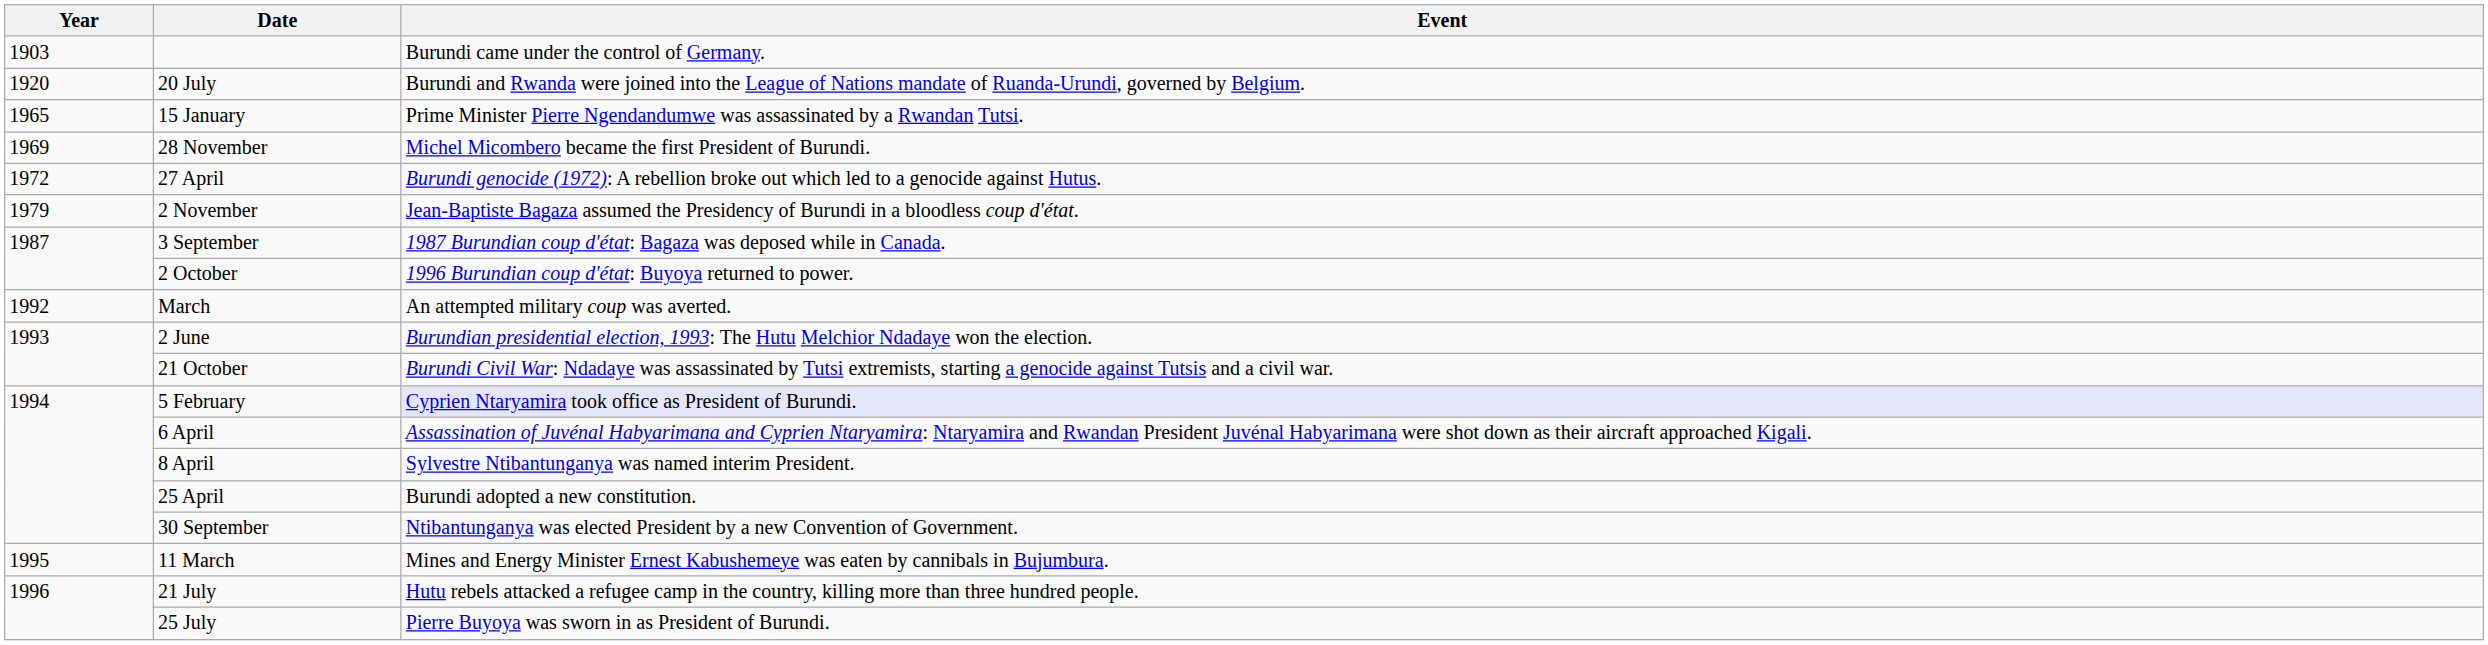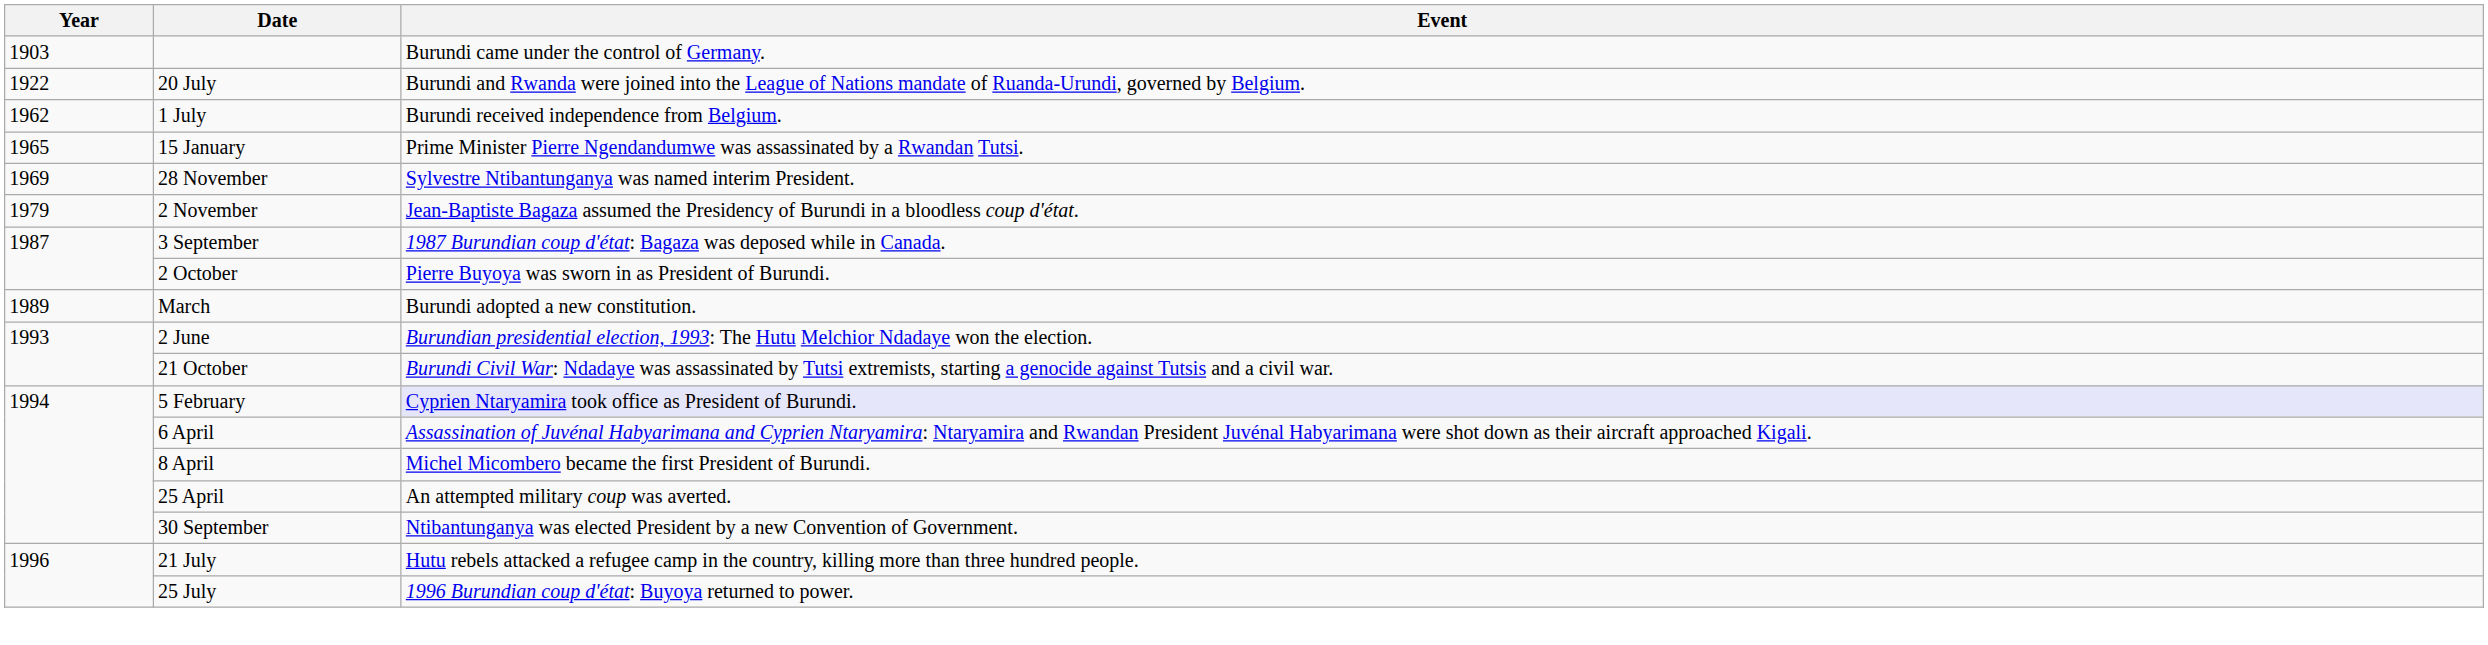20 July | Year: 1920 -> 1922
+ row: 1962 | 1 July | Burundi received independence from Belgium.
28 November | Event: Michel Micombero became the first President of Burundi. -> Sylvestre Ntibantunganya was named interim President.
- row: 1972 | 27 April | Burundi genocide (1972): A rebellion broke out which led to a genocide against Hutus.
2 October | Event: 1996 Burundian coup d'état: Buyoya returned to power. -> Pierre Buyoya was sworn in as President of Burundi.
March | Year: 1992 -> 1989
March | Event: An attempted military coup was averted. -> Burundi adopted a new constitution.
8 April | Event: Sylvestre Ntibantunganya was named interim President. -> Michel Micombero became the first President of Burundi.
25 April | Event: Burundi adopted a new constitution. -> An attempted military coup was averted.
- row: 1995 | 11 March | Mines and Energy Minister Ernest Kabushemeye was eaten by cannibals in Bujumbura.
25 July | Event: Pierre Buyoya was sworn in as President of Burundi. -> 1996 Burundian coup d'état: Buyoya returned to power.
